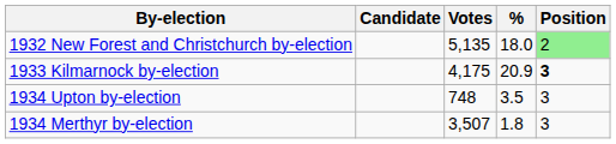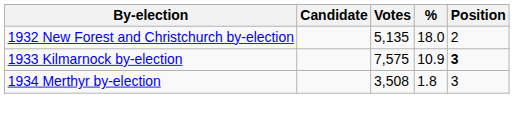1932 New Forest and Christchurch by-election | Position: lightgreen background -> no background
1933 Kilmarnock by-election | Votes: 4,175 -> 7,575
1933 Kilmarnock by-election | %: 20.9 -> 10.9
- row: 1934 Upton by-election | 748 | 3.5 | 3
1934 Merthyr by-election | Votes: 3,507 -> 3,508
